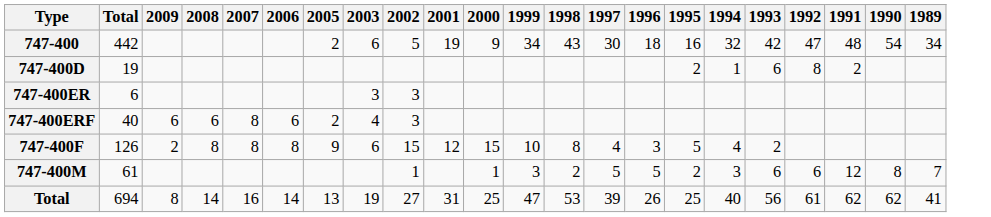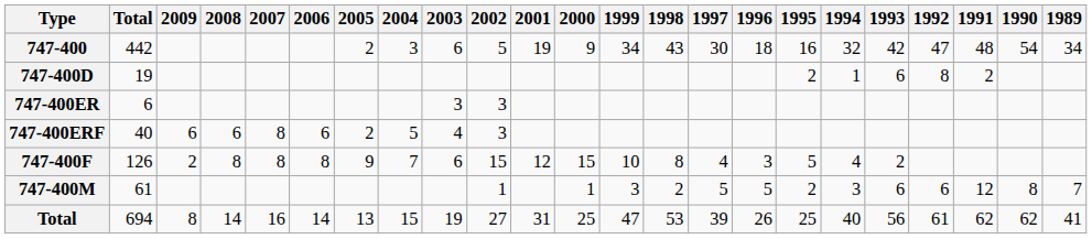+ column: 2004 | 3 | 5 | 7 | 15
